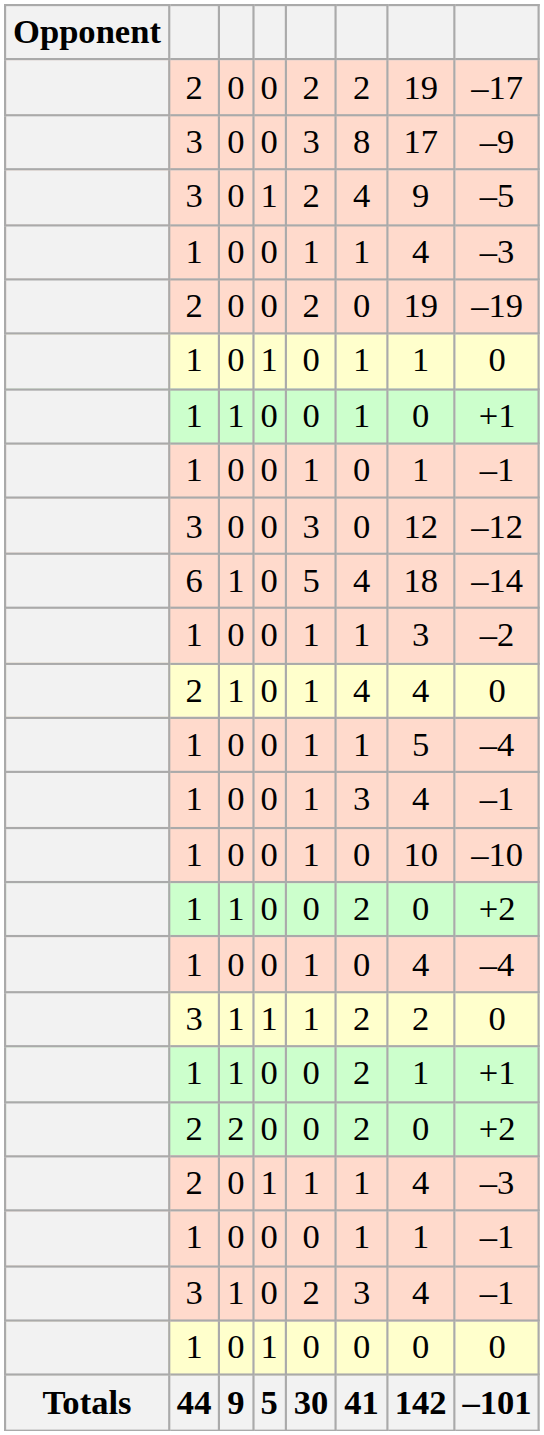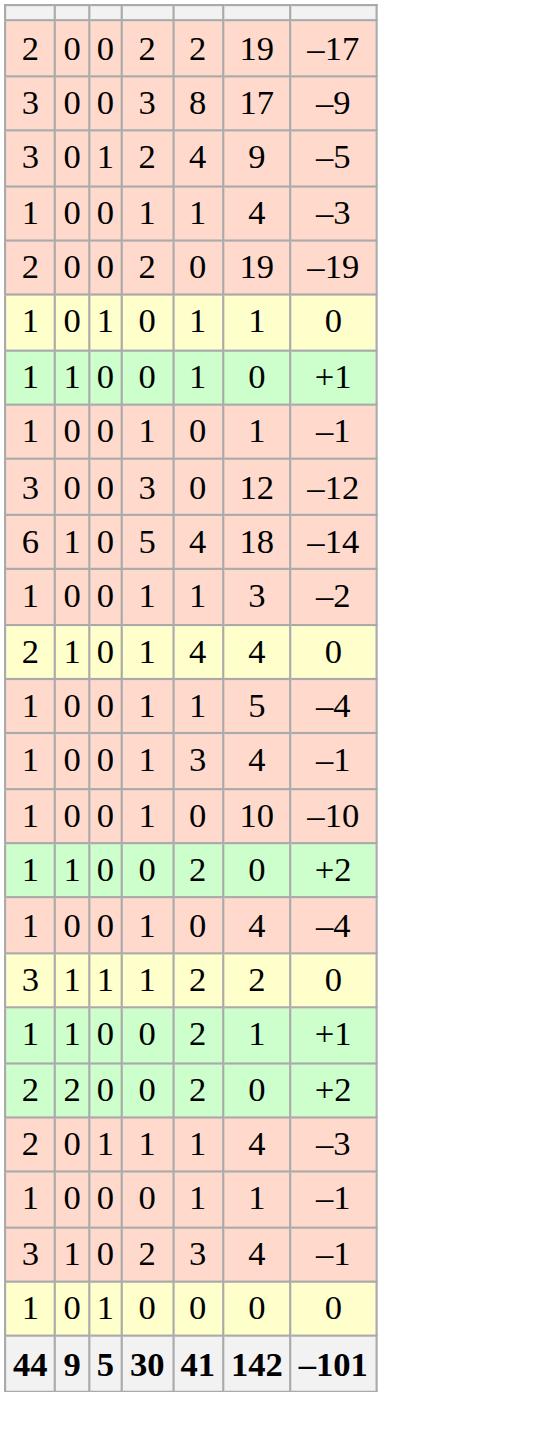- column: Opponent | Totals
